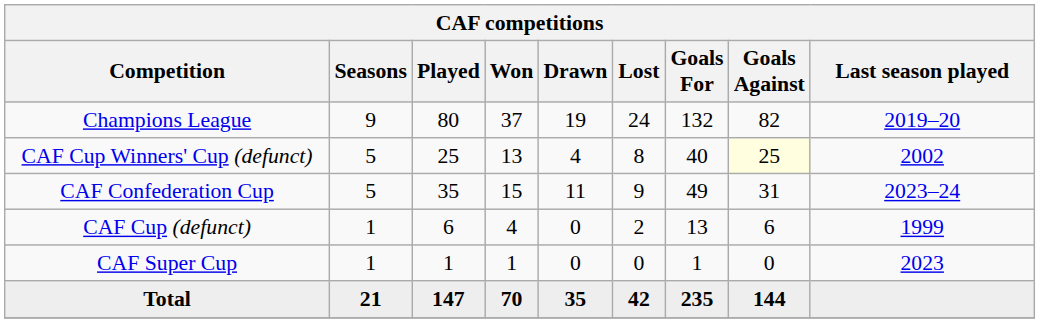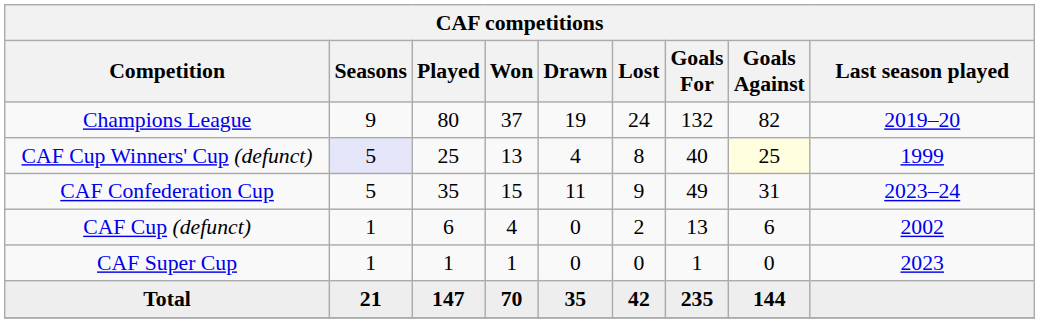CAF Cup Winners' Cup (defunct) | Seasons: no background -> lavender background
CAF Cup Winners' Cup (defunct) | Last season played: 2002 -> 1999
CAF Cup (defunct) | Last season played: 1999 -> 2002
